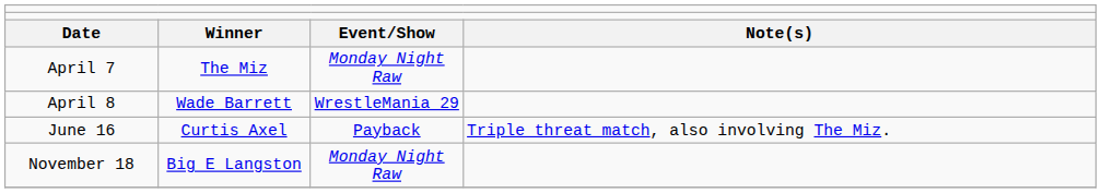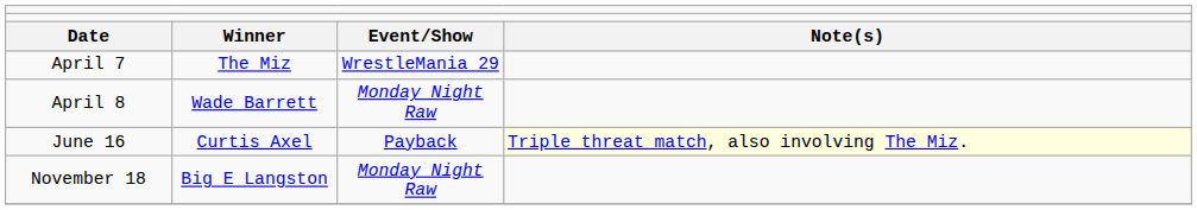April 7 | column 3: Monday Night Raw -> WrestleMania 29
April 8 | column 3: WrestleMania 29 -> Monday Night Raw
June 16 | column 4: no background -> lightyellow background
